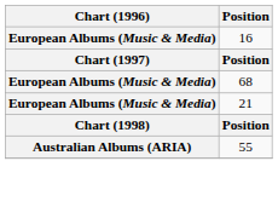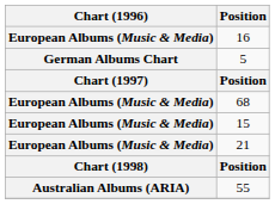+ row: German Albums Chart | 5
+ row: European Albums (Music & Media) | 15
